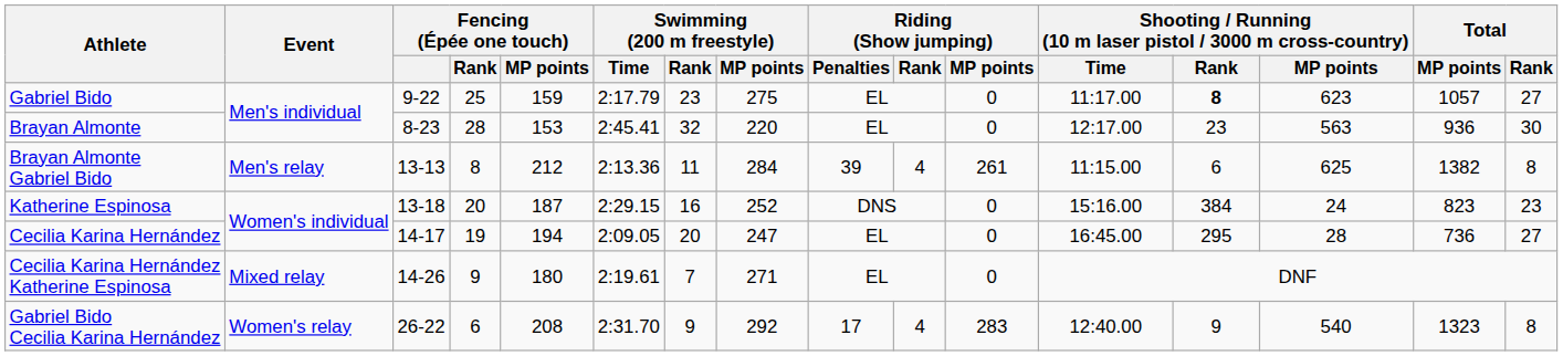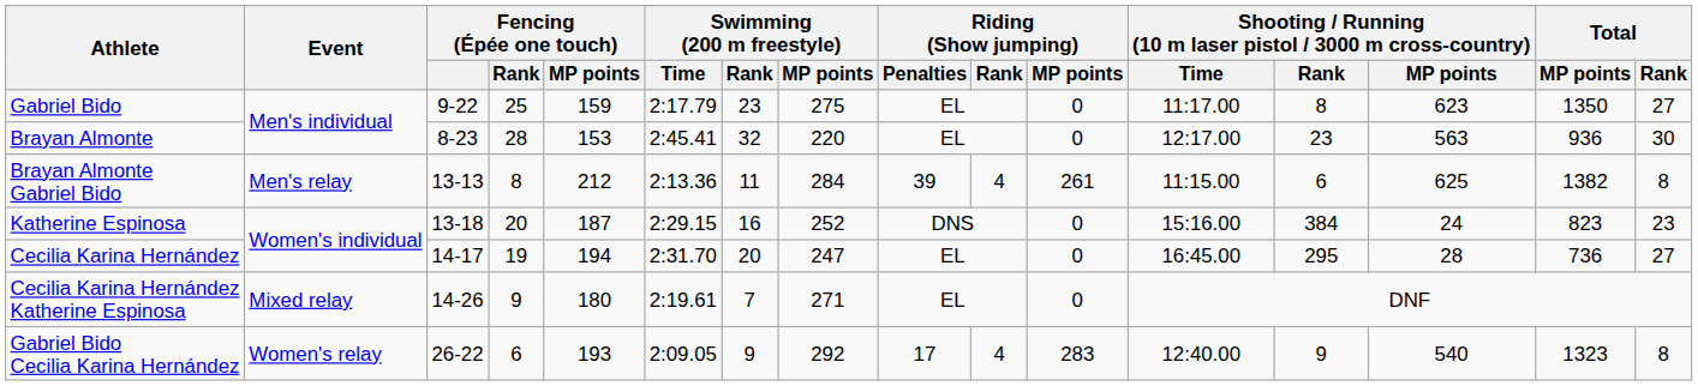Gabriel Bido | column 13: bold -> normal
Gabriel Bido | Total / MP points: 1057 -> 1350
Cecilia Karina Hernández | Swimming (200 m freestyle) / Time: 2:09.05 -> 2:31.70
Gabriel Bido Cecilia Karina Hernández | Fencing (Épée one touch) / MP points: 208 -> 193
Gabriel Bido Cecilia Karina Hernández | Swimming (200 m freestyle) / Time: 2:31.70 -> 2:09.05
